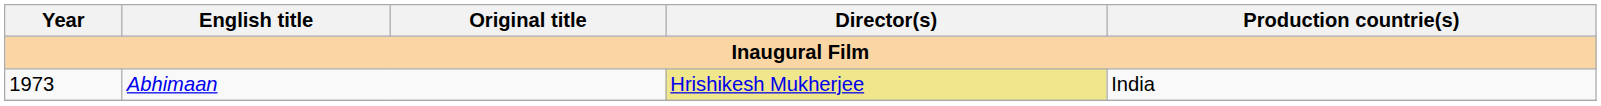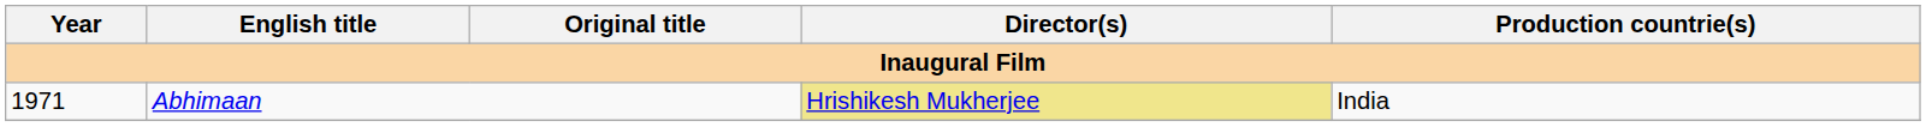Abhimaan | Year: 1973 -> 1971
